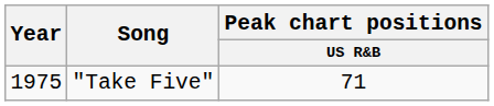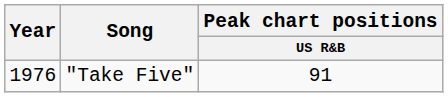"Take Five" | Year: 1975 -> 1976
"Take Five" | Peak chart positions / US R&B: 71 -> 91
